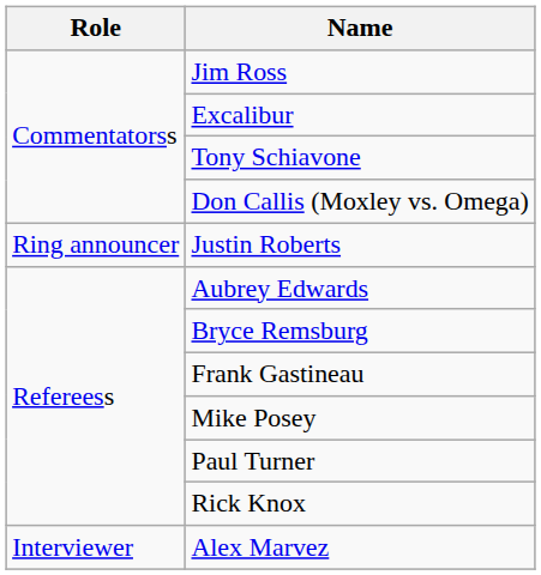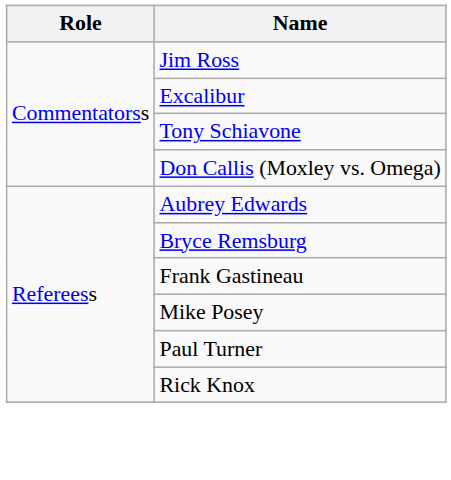- row: Ring announcer | Justin Roberts
- row: Interviewer | Alex Marvez
